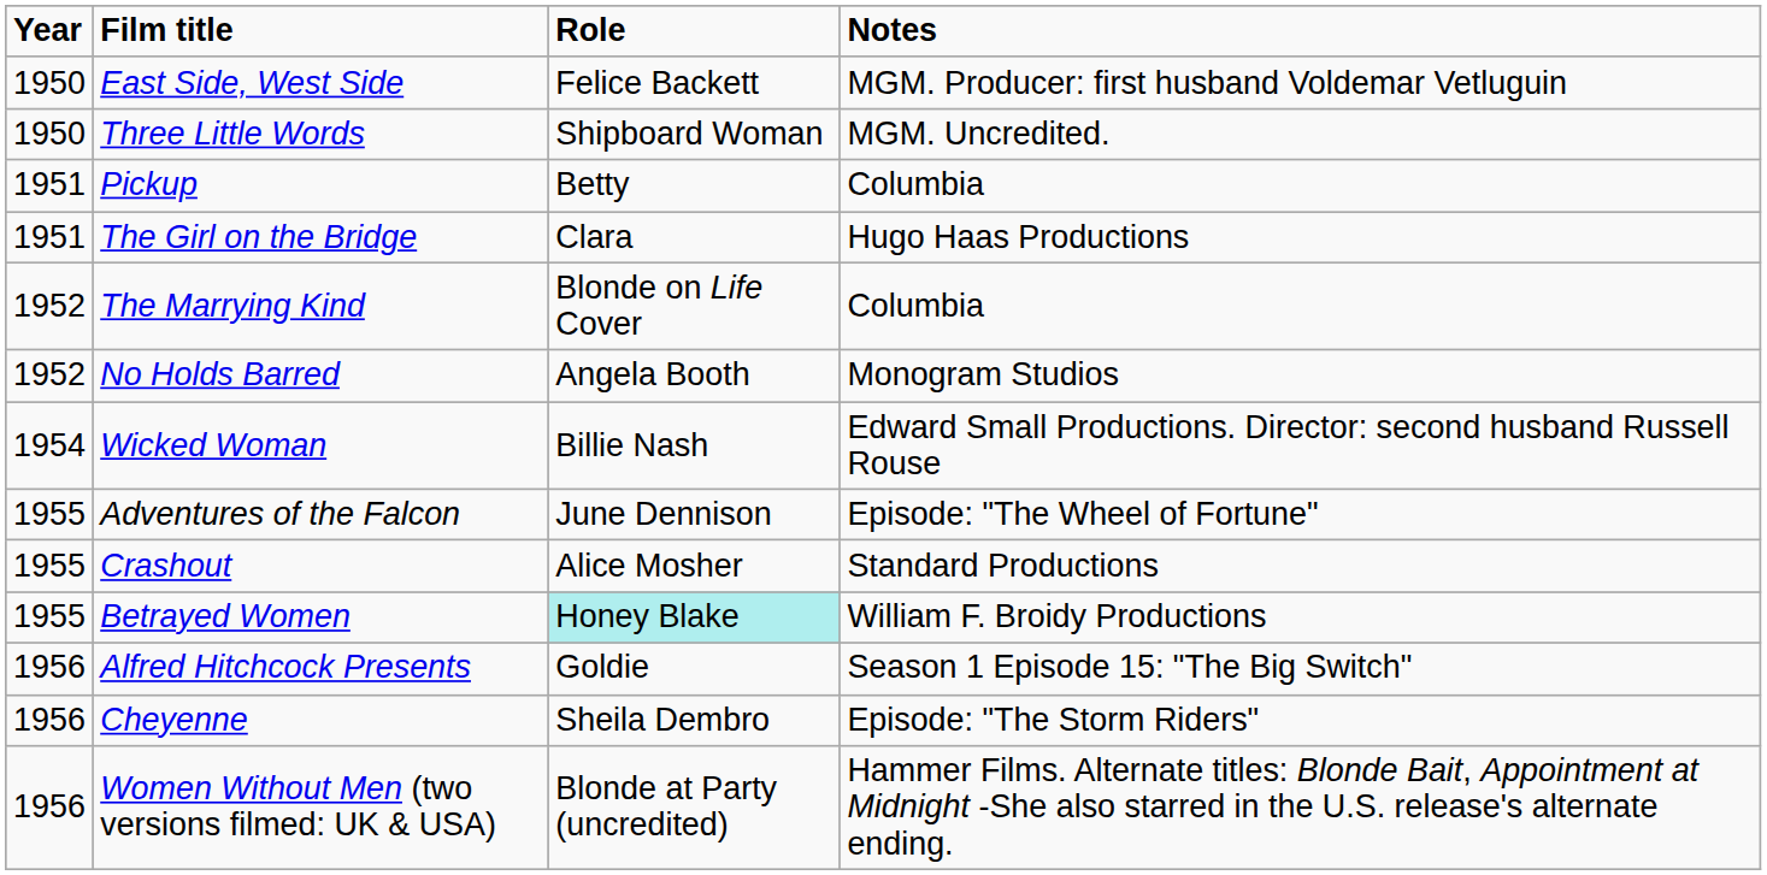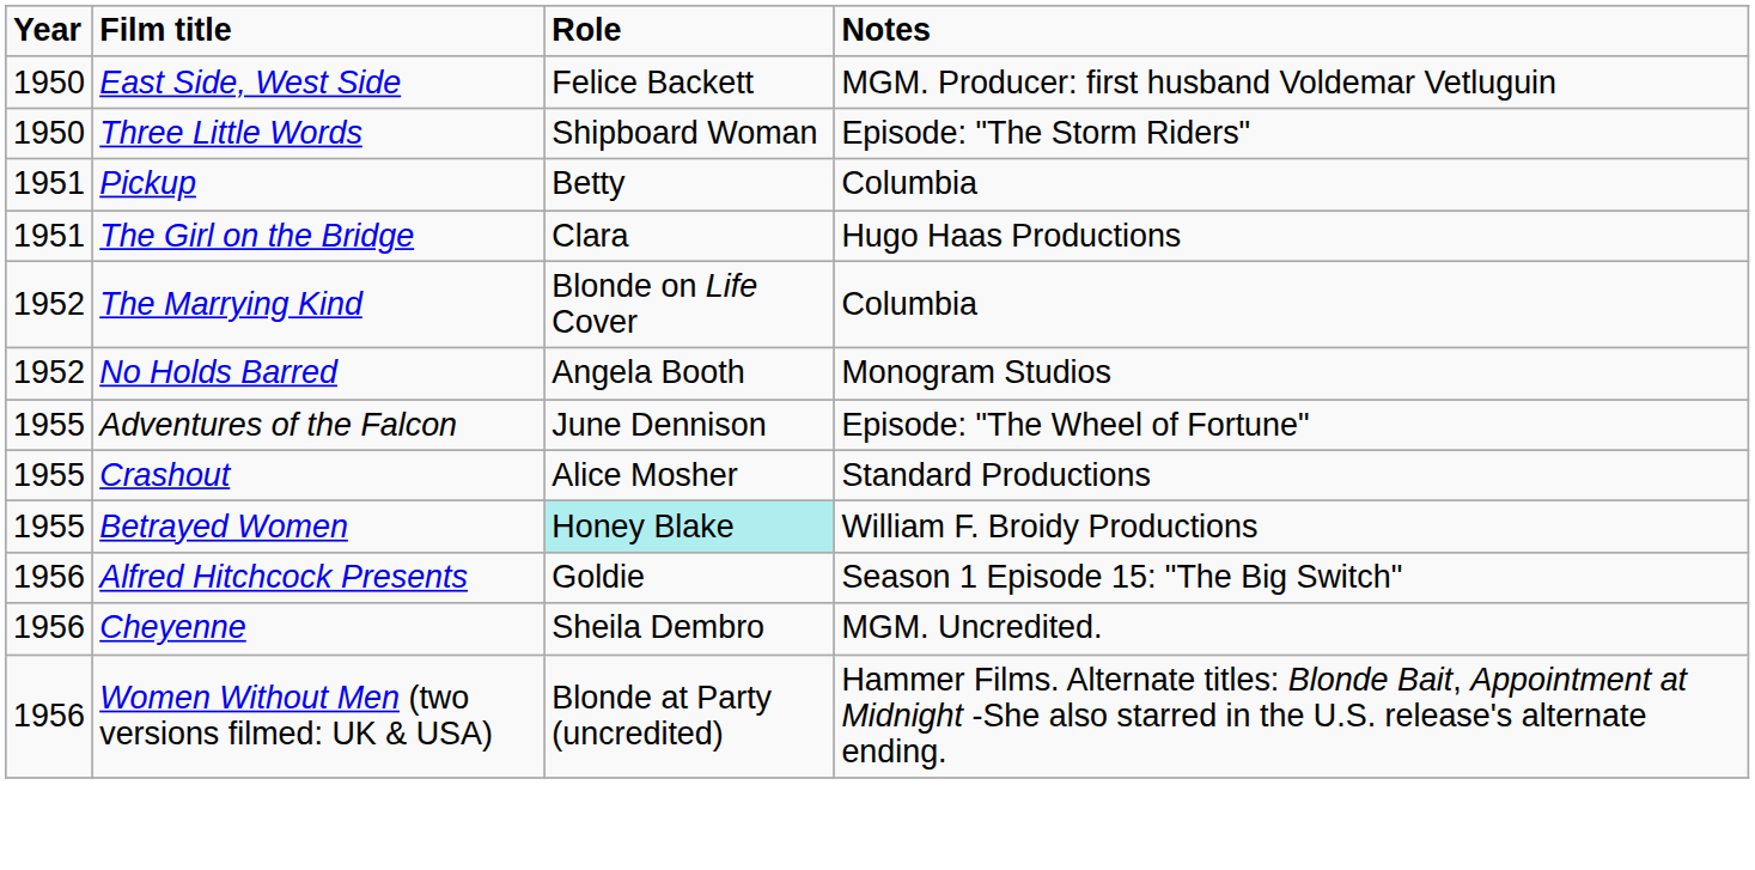Three Little Words | Notes: MGM. Uncredited. -> Episode: "The Storm Riders"
- row: 1954 | Wicked Woman | Billie Nash | Edward Small Productions. Director: second husband Russell Rouse
Cheyenne | Notes: Episode: "The Storm Riders" -> MGM. Uncredited.
